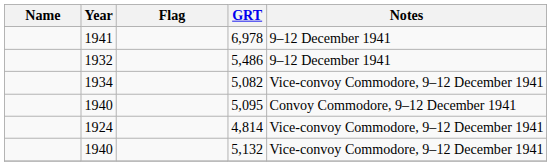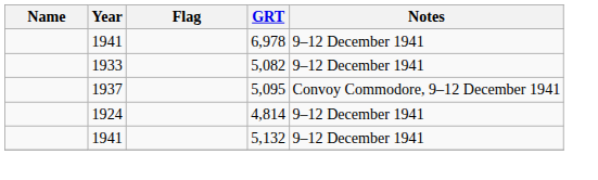- row: 1932 | 5,486 | 9–12 December 1941
5,082 | Year: 1934 -> 1933
5,082 | Notes: Vice-convoy Commodore, 9–12 December 1941 -> 9–12 December 1941
5,095 | Year: 1940 -> 1937
4,814 | Notes: Vice-convoy Commodore, 9–12 December 1941 -> 9–12 December 1941
5,132 | Year: 1940 -> 1941
5,132 | Notes: Vice-convoy Commodore, 9–12 December 1941 -> 9–12 December 1941
